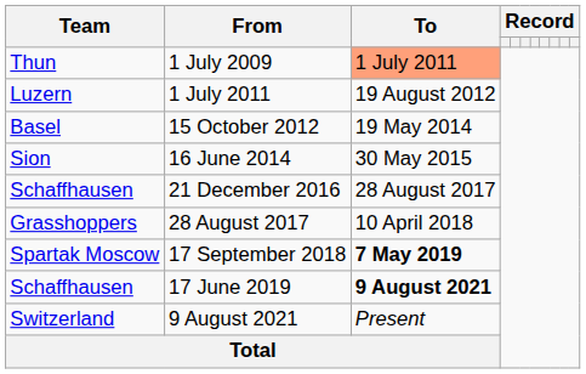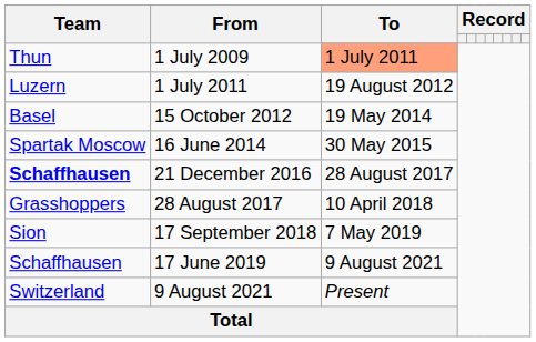16 June 2014 | Team: Sion -> Spartak Moscow
21 December 2016 | Team: normal -> bold
17 September 2018 | Team: Spartak Moscow -> Sion
17 September 2018 | To: bold -> normal
17 June 2019 | To: bold -> normal
